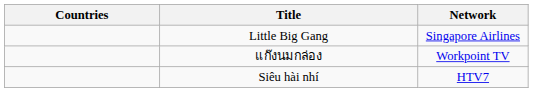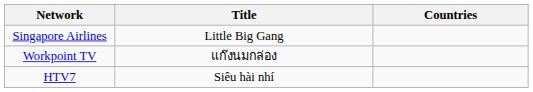columns swapped: Countries <-> Network
